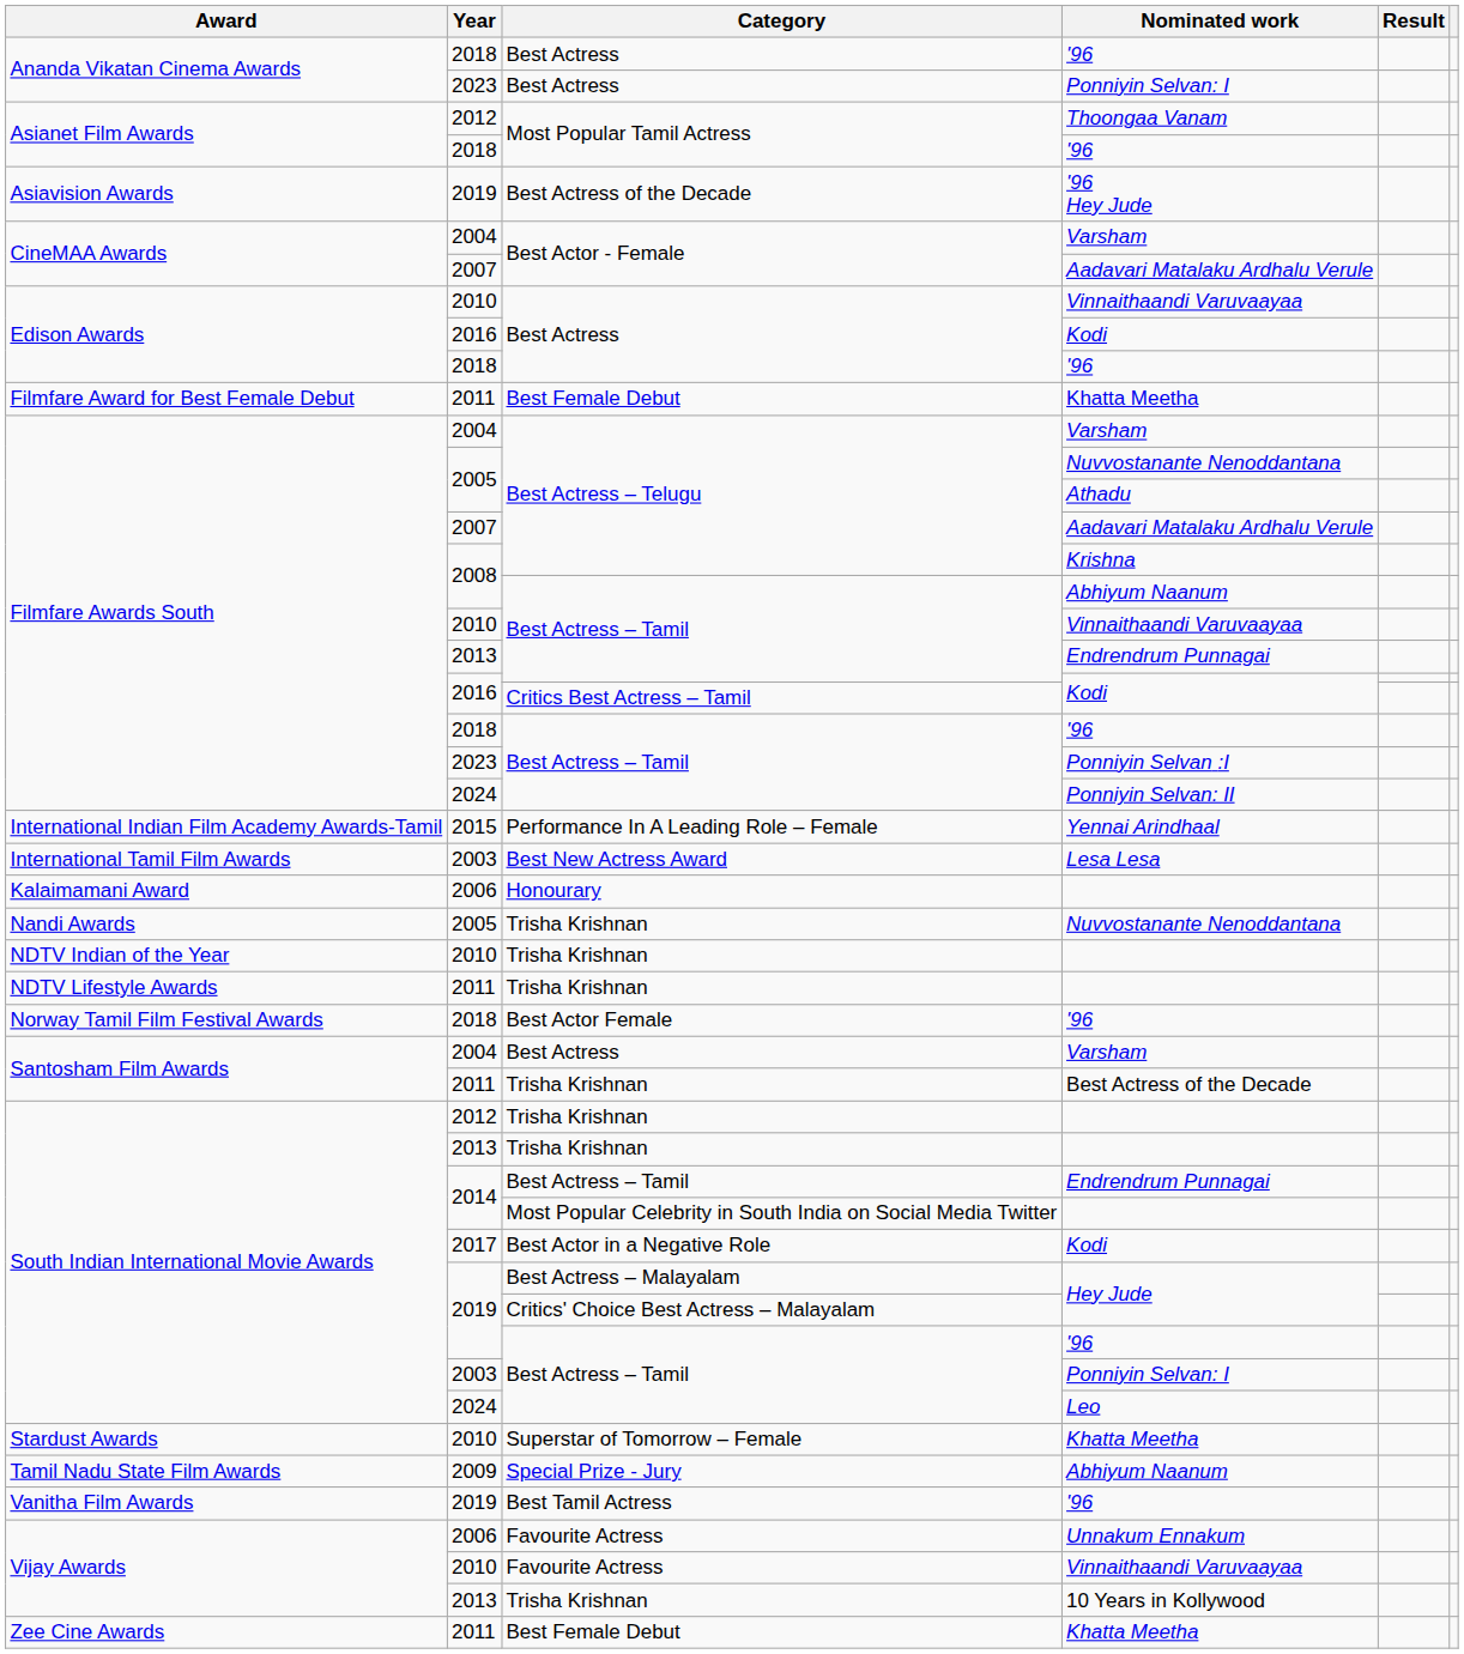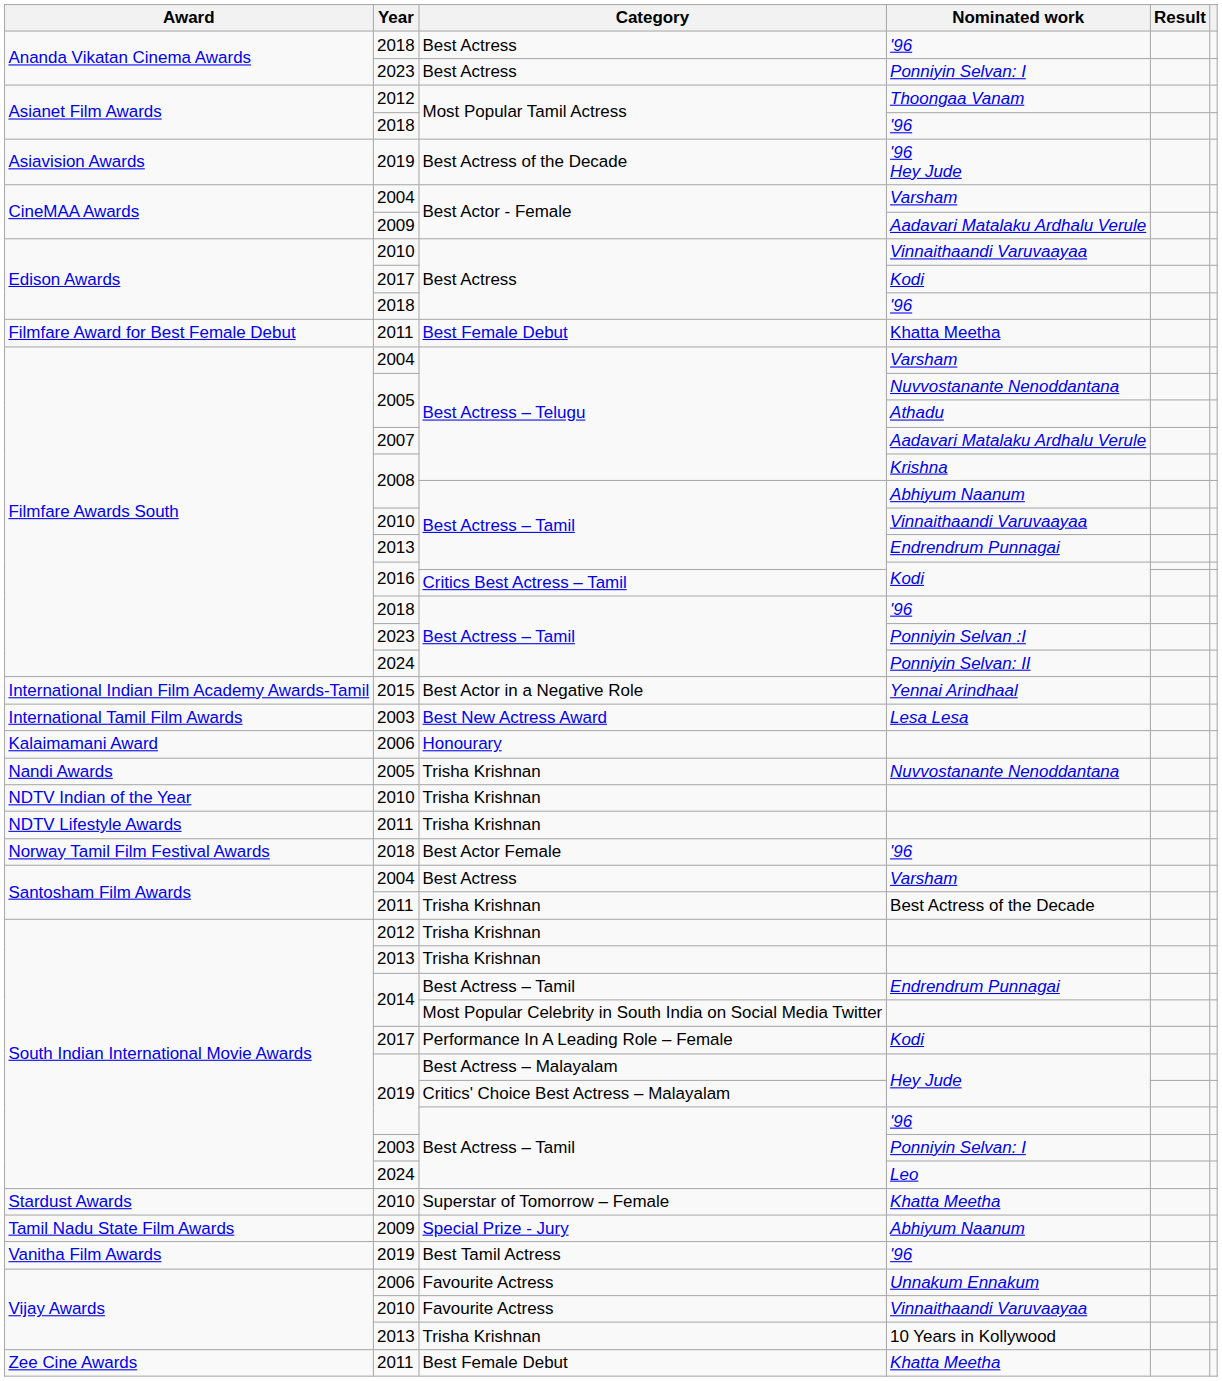CineMAA Awards / Aadavari Matalaku Ardhalu Verule | Year: 2007 -> 2009
Edison Awards / Kodi | Year: 2016 -> 2017
Yennai Arindhaal | Category: Performance In A Leading Role – Female -> Best Actor in a Negative Role
South Indian International Movie Awards / Kodi | Category: Best Actor in a Negative Role -> Performance In A Leading Role – Female
